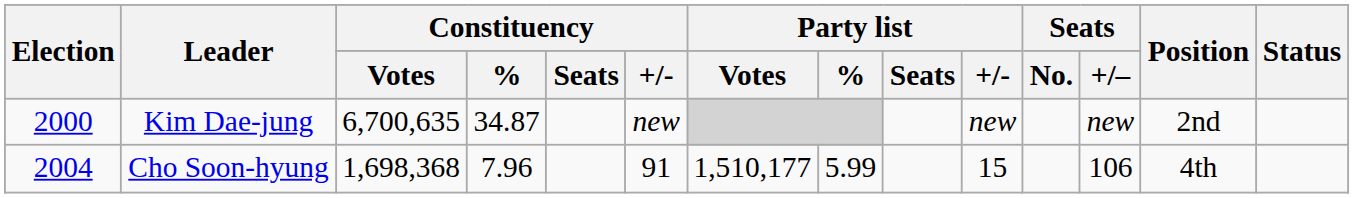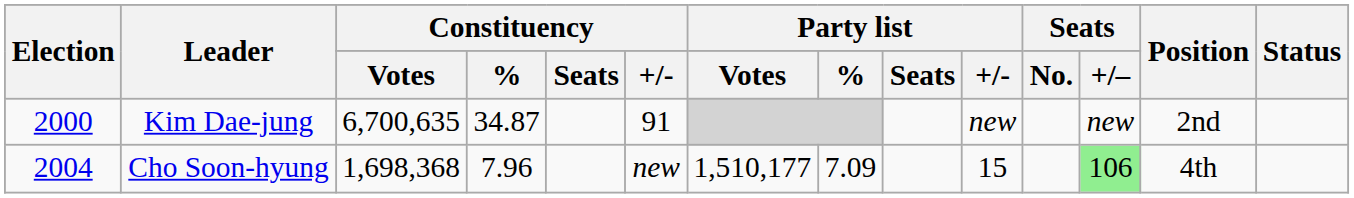Kim Dae-jung | Constituency / +/-: new -> 91
Cho Soon-hyung | Constituency / +/-: 91 -> new
Cho Soon-hyung | Party list / %: 5.99 -> 7.09
Cho Soon-hyung | Seats / +/–: no background -> lightgreen background
